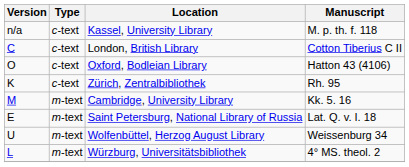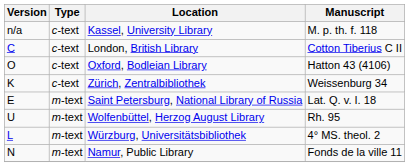Zürich, Zentralbibliothek | Manuscript: Rh. 95 -> Weissenburg 34
- row: M | m-text | Cambridge, University Library | Kk. 5. 16
Wolfenbüttel, Herzog August Library | Manuscript: Weissenburg 34 -> Rh. 95
+ row: N | m-text | Namur, Public Library | Fonds de la ville 11
